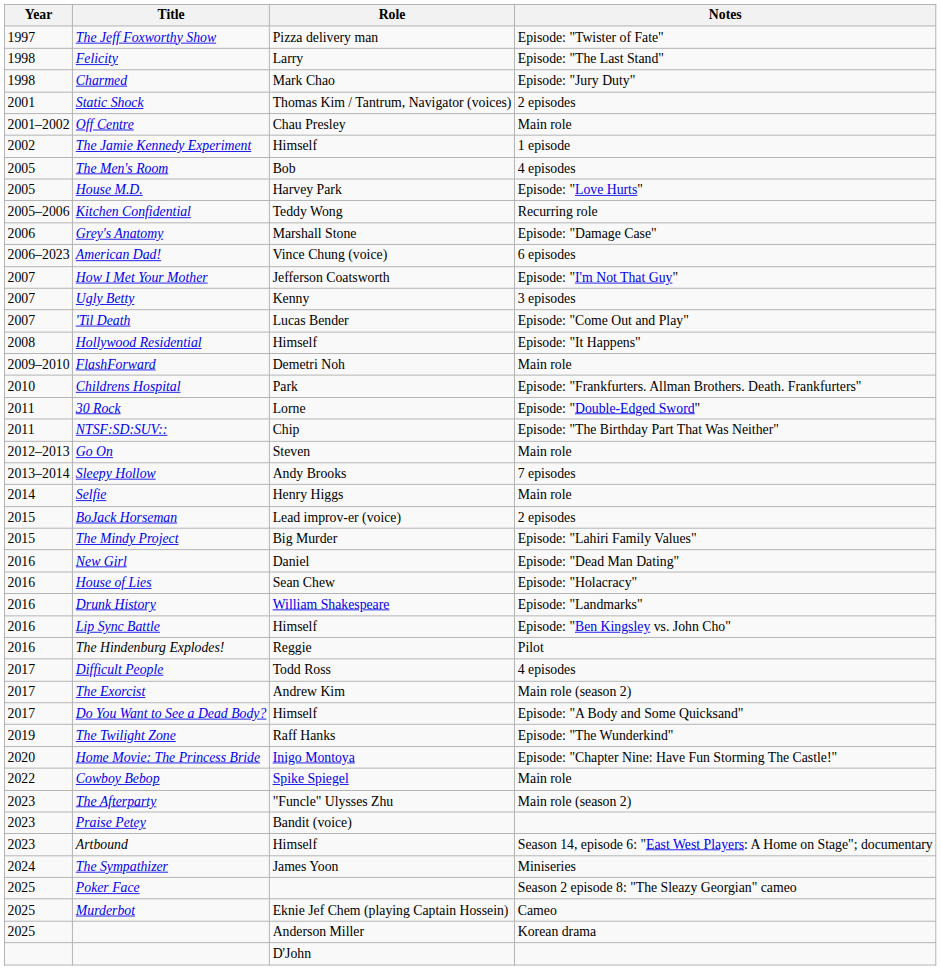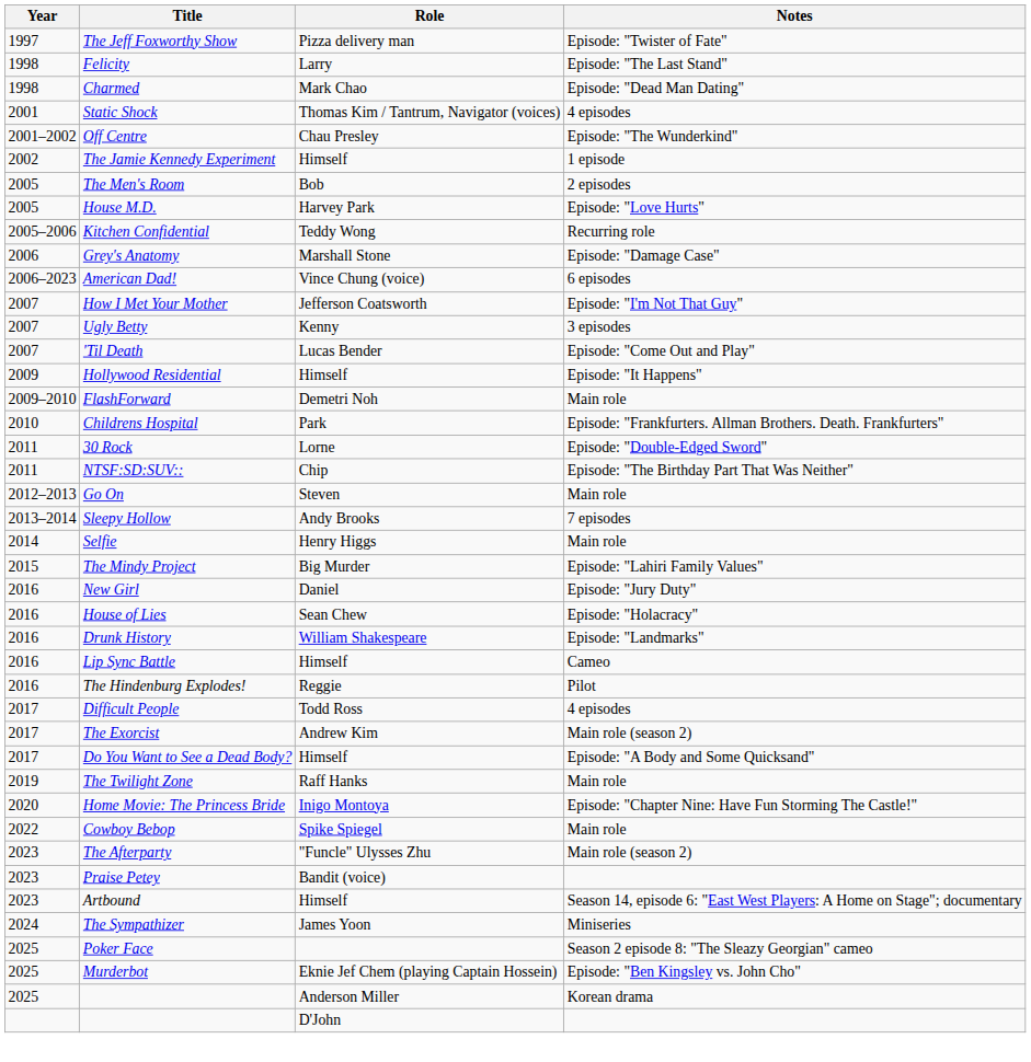Charmed | Notes: Episode: "Jury Duty" -> Episode: "Dead Man Dating"
Static Shock | Notes: 2 episodes -> 4 episodes
Off Centre | Notes: Main role -> Episode: "The Wunderkind"
The Men's Room | Notes: 4 episodes -> 2 episodes
Hollywood Residential | Year: 2008 -> 2009
- row: 2015 | BoJack Horseman | Lead improv-er (voice) | 2 episodes
New Girl | Notes: Episode: "Dead Man Dating" -> Episode: "Jury Duty"
Lip Sync Battle | Notes: Episode: "Ben Kingsley vs. John Cho" -> Cameo
The Twilight Zone | Notes: Episode: "The Wunderkind" -> Main role
Murderbot | Notes: Cameo -> Episode: "Ben Kingsley vs. John Cho"
